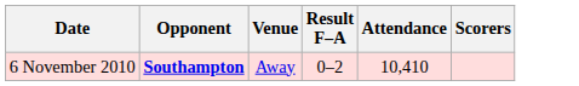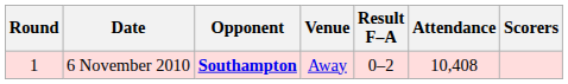+ column: Round | 1
6 November 2010 | Attendance: 10,410 -> 10,408
